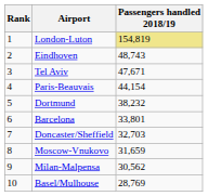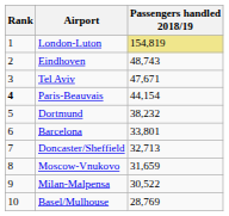Paris-Beauvais | Rank: normal -> bold
Doncaster/Sheffield | Passengers handled 2018/19: 32,703 -> 32,713
Milan-Malpensa | Passengers handled 2018/19: 30,562 -> 30,522
